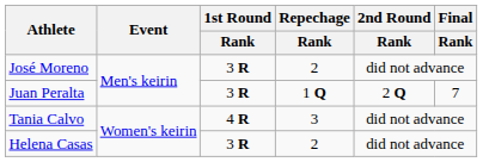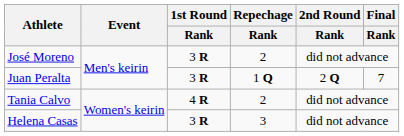Tania Calvo | Repechage / Rank: 3 -> 2
Helena Casas | Repechage / Rank: 2 -> 3
